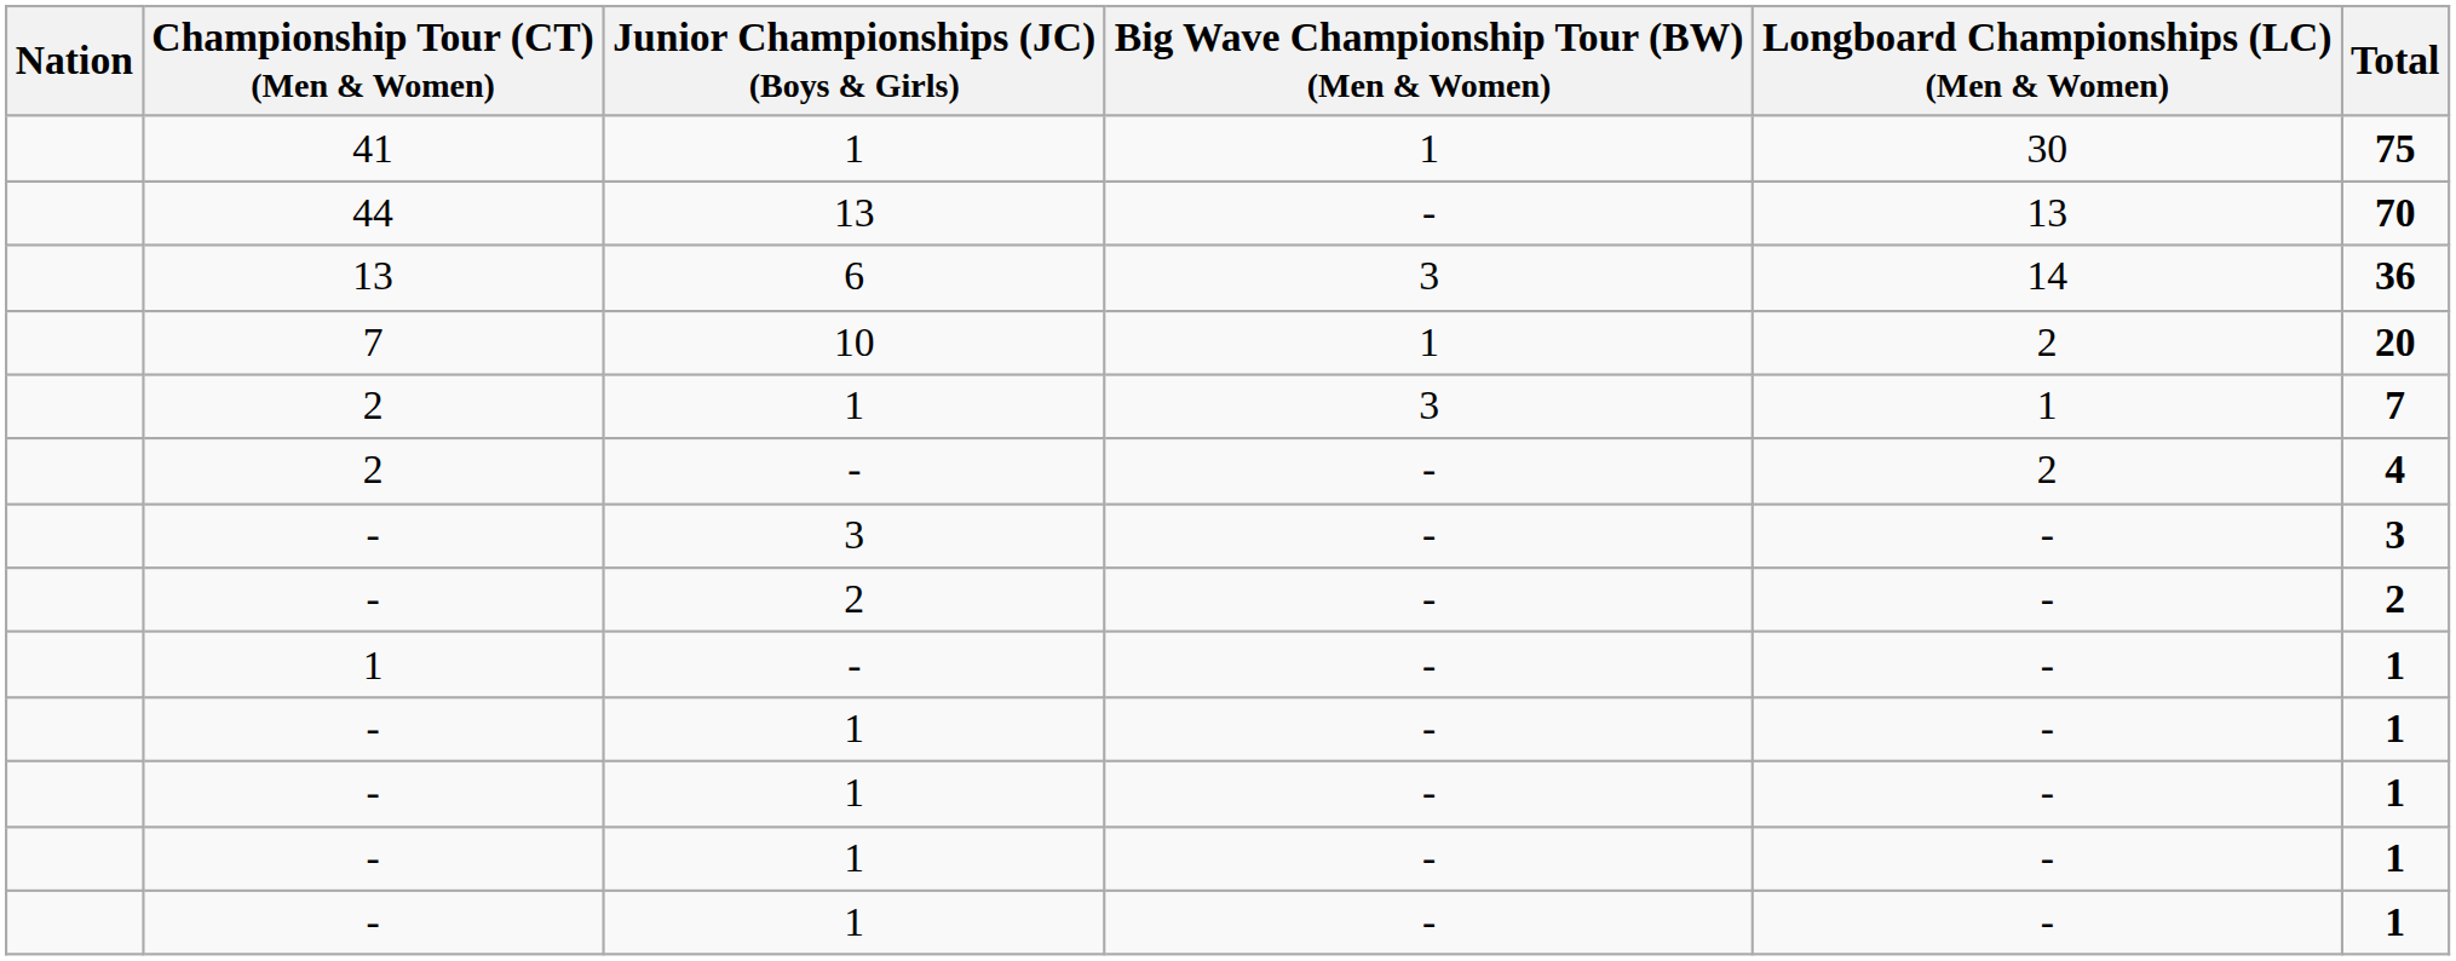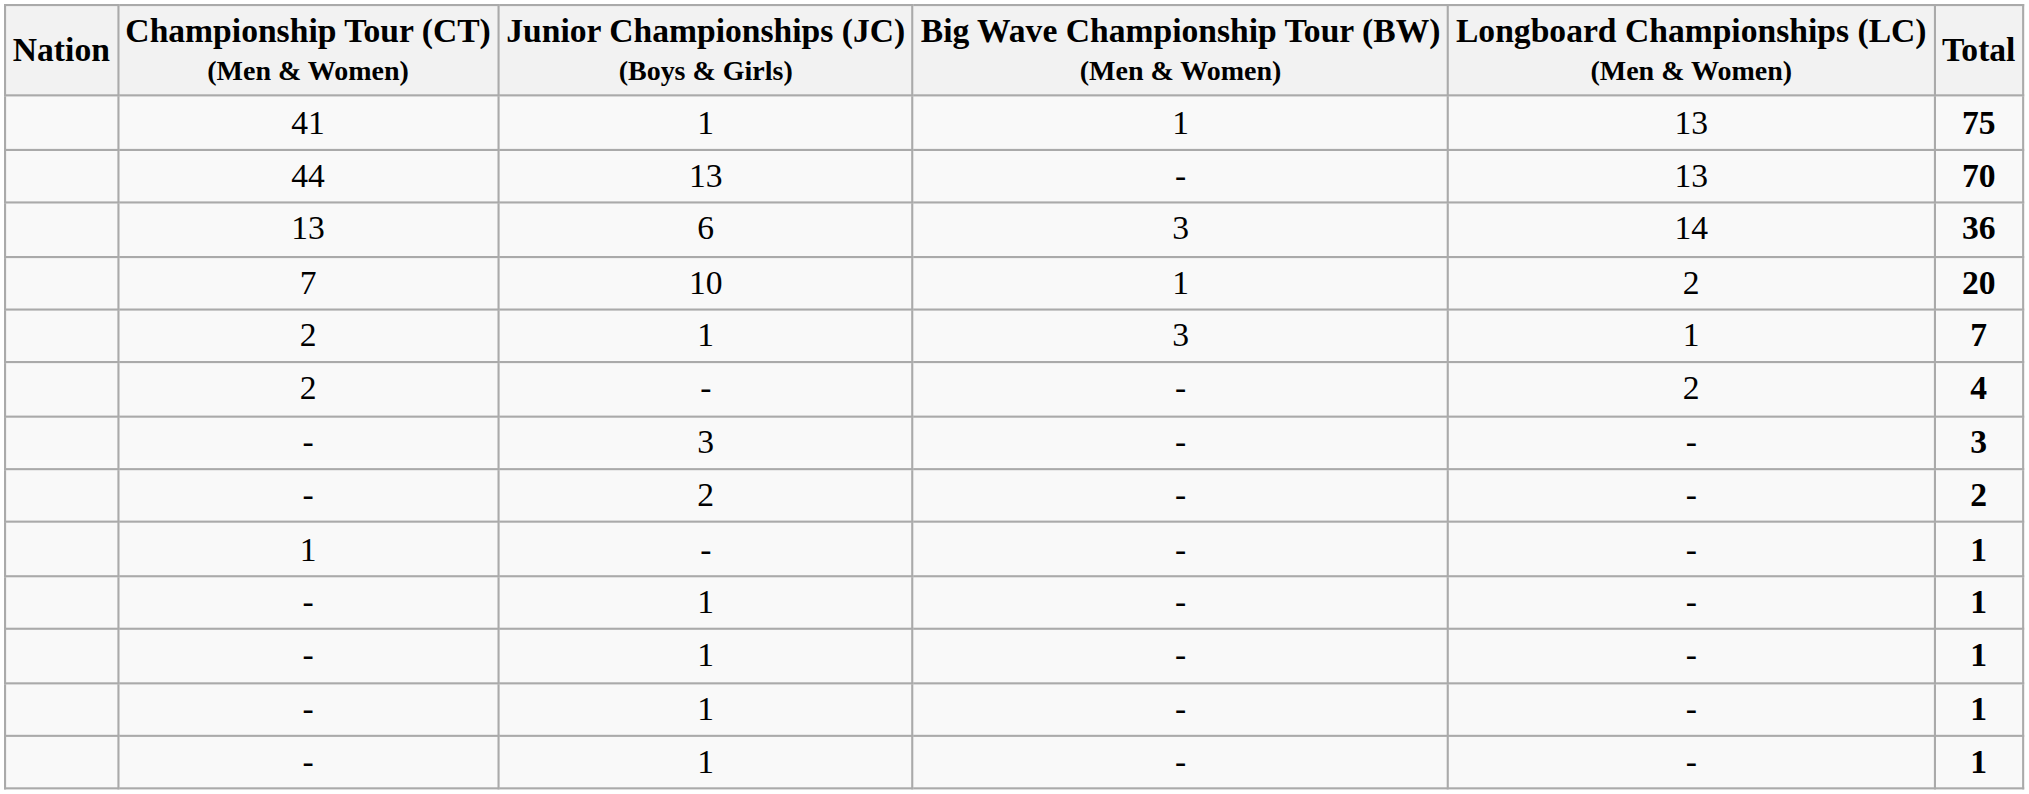41 | Longboard Championships (LC) (Men & Women): 30 -> 13
